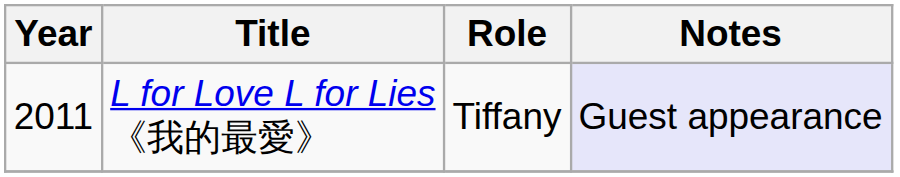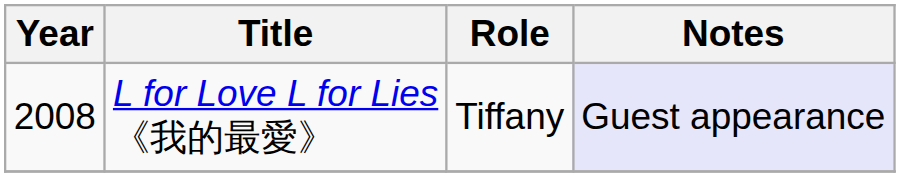L for Love L for Lies 《我的最愛》 | Year: 2011 -> 2008
